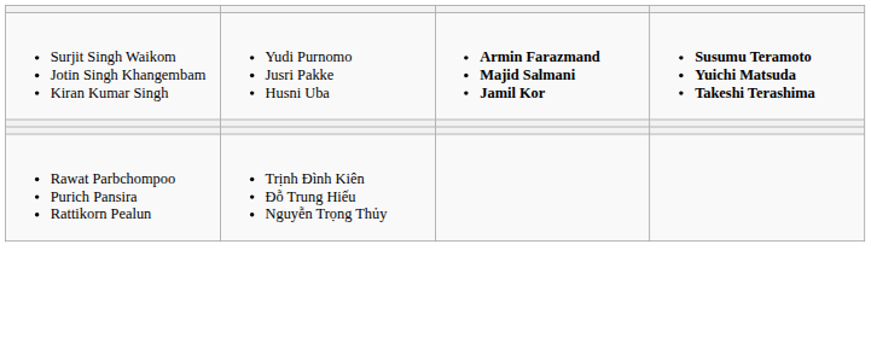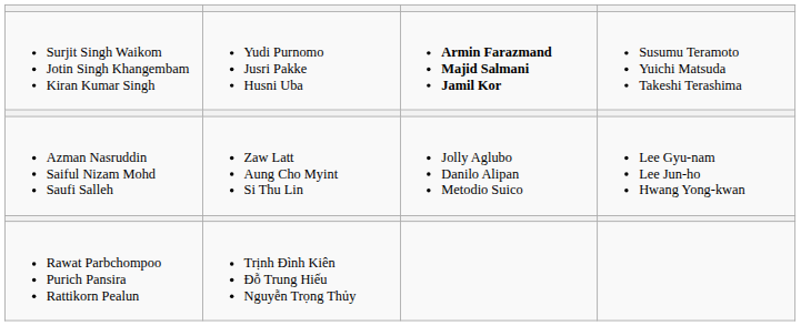Surjit Singh Waikom Jotin Singh Khangembam Kiran Kumar Singh | column 4: bold -> normal
+ row: Azman Nasruddin Saiful Nizam Mohd Saufi Salleh | Zaw Latt Aung Cho Myint Si Thu Lin | Jolly Aglubo Danilo Alipan Metodio Suico | Lee Gyu-nam Lee Jun-ho Hwang Yong-kwan
